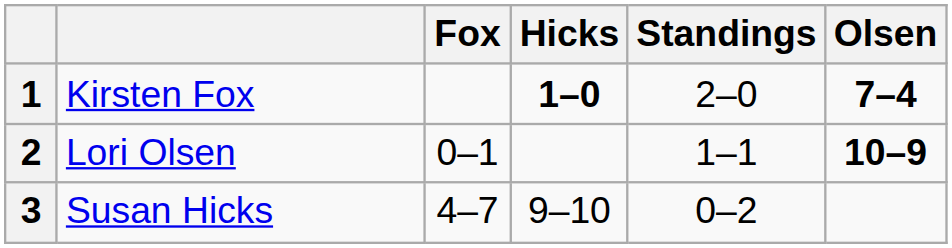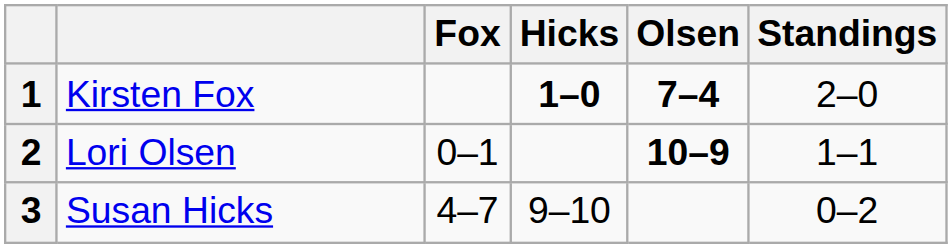columns swapped: Olsen <-> Standings
